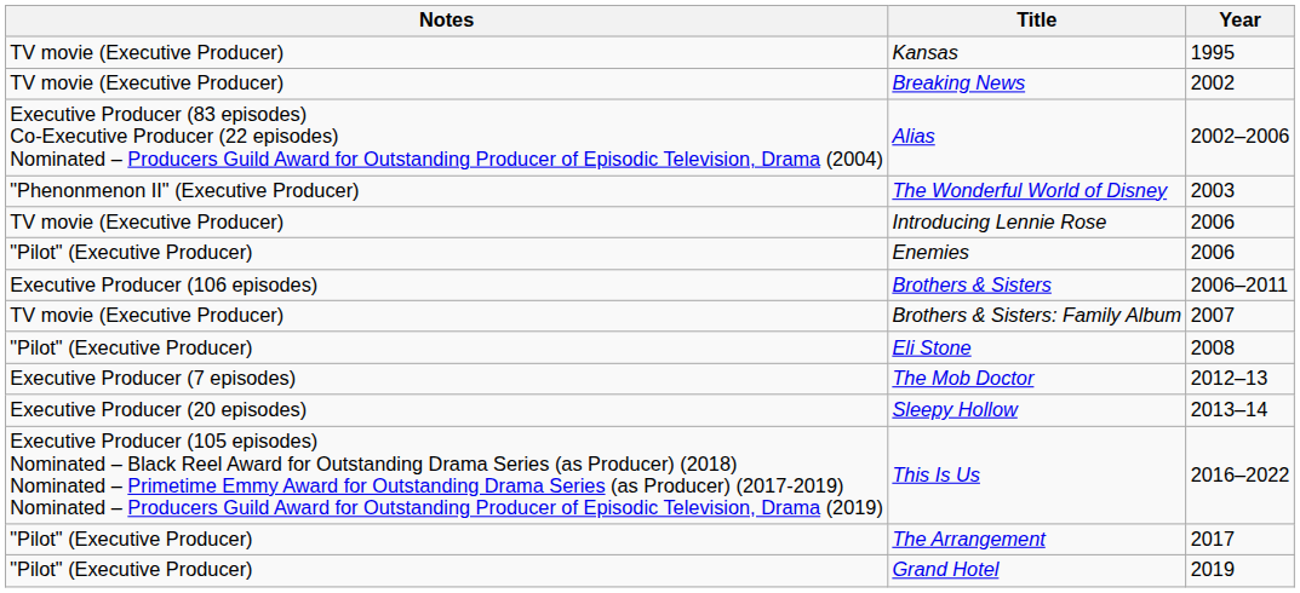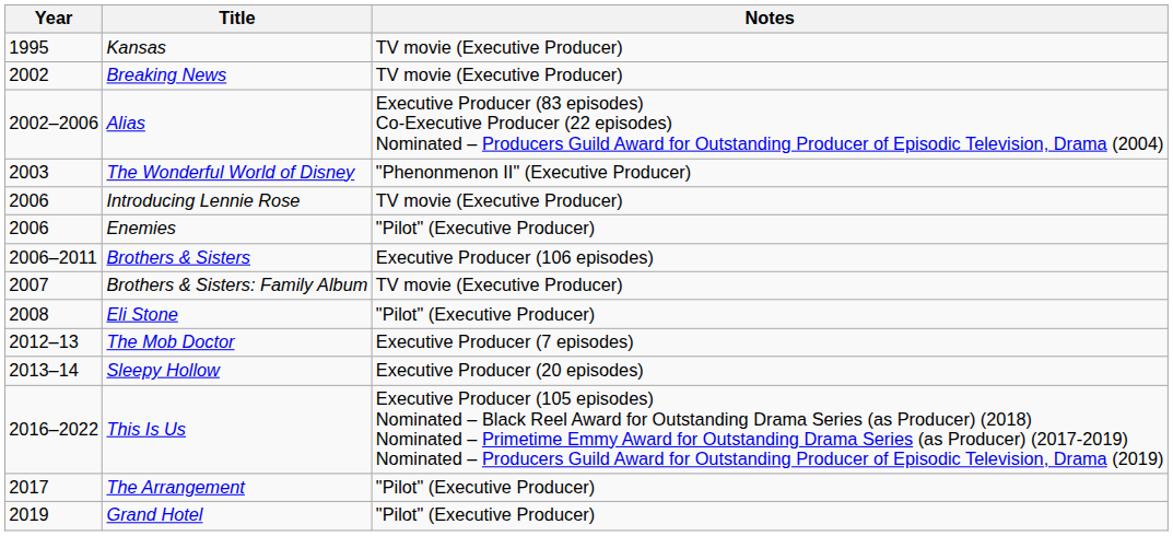columns swapped: Year <-> Notes
